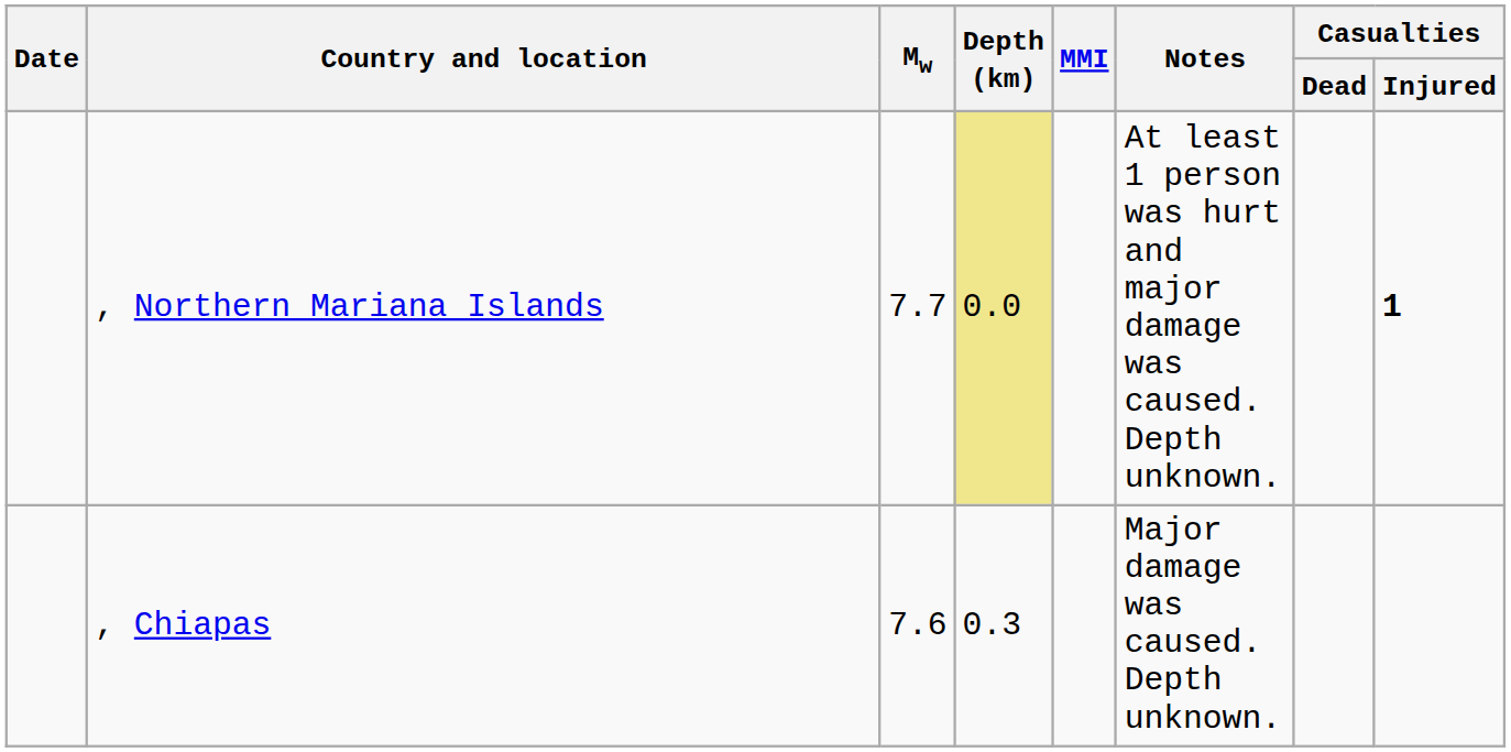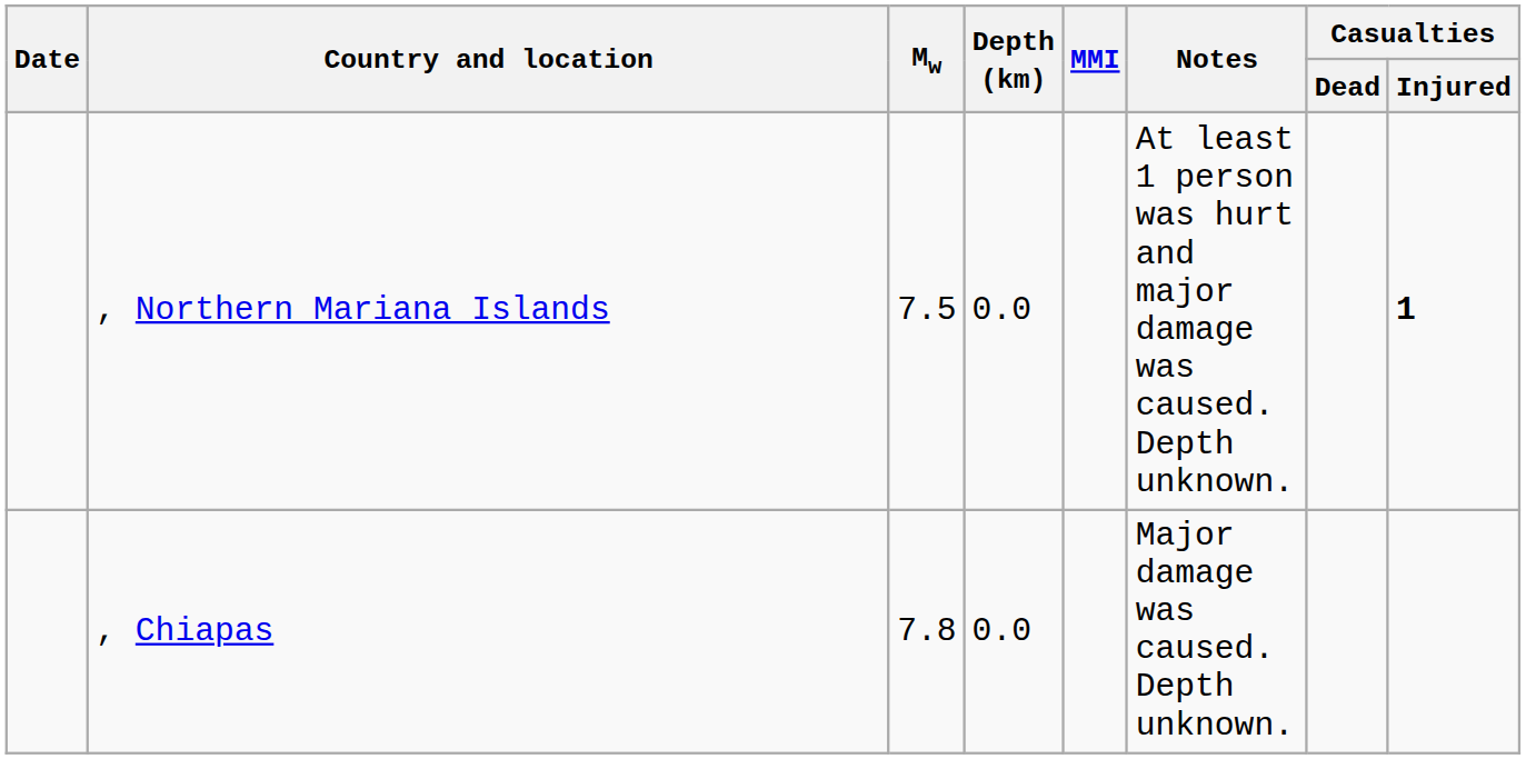, Northern Mariana Islands | Mw: 7.7 -> 7.5
, Northern Mariana Islands | Depth (km): khaki background -> no background
, Chiapas | Mw: 7.6 -> 7.8
, Chiapas | Depth (km): 0.3 -> 0.0
